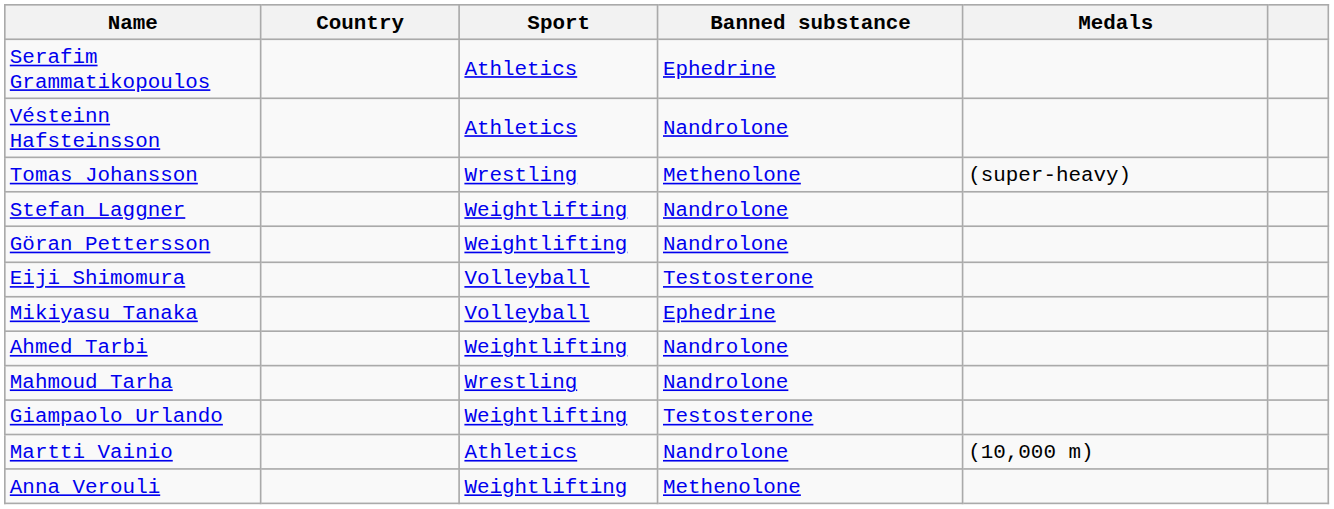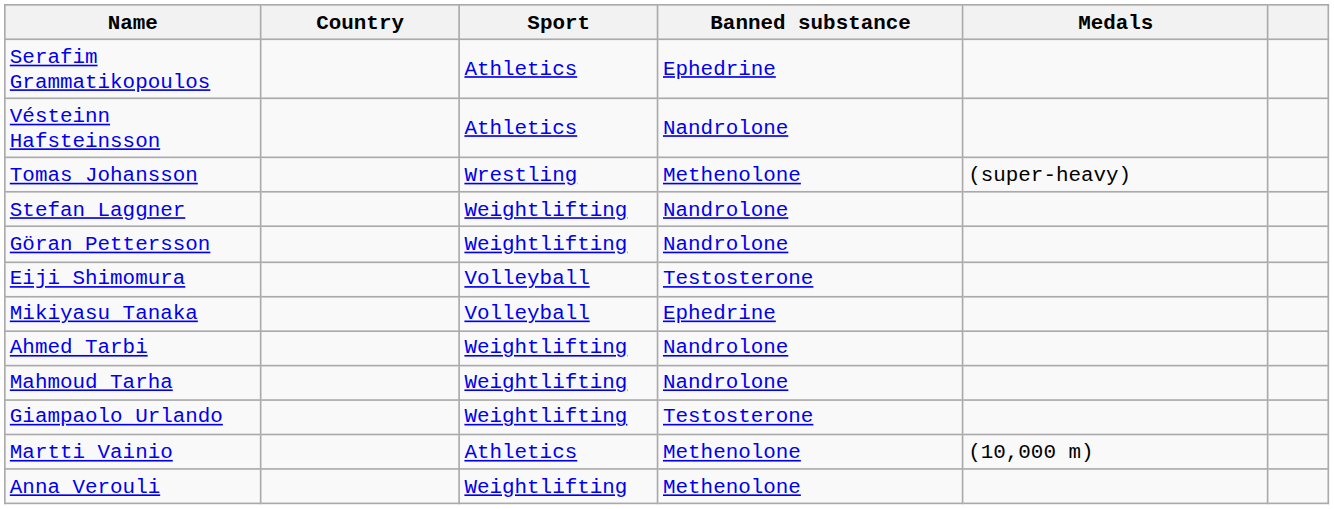Mahmoud Tarha | Sport: Wrestling -> Weightlifting
Martti Vainio | Banned substance: Nandrolone -> Methenolone
